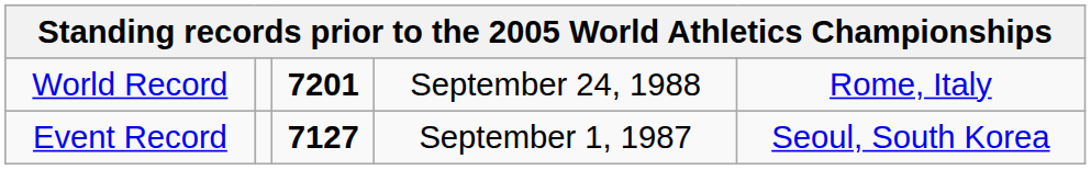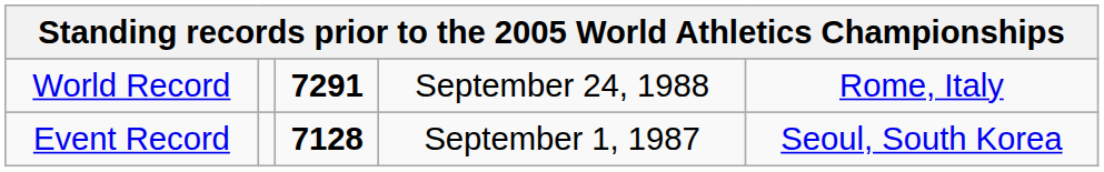World Record | column 3: 7201 -> 7291
Event Record | column 3: 7127 -> 7128
